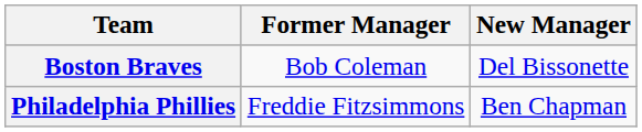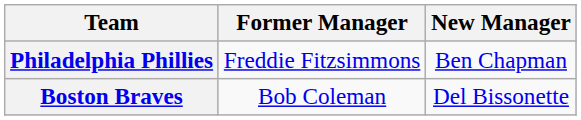rows swapped: Boston Braves <-> Philadelphia Phillies
